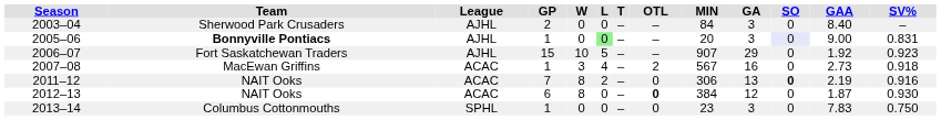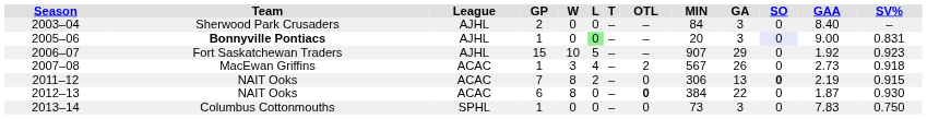2007–08 | GA: 16 -> 26
2011–12 | SV%: 0.916 -> 0.915
2012–13 | GA: 12 -> 22
2013–14 | MIN: 23 -> 73
